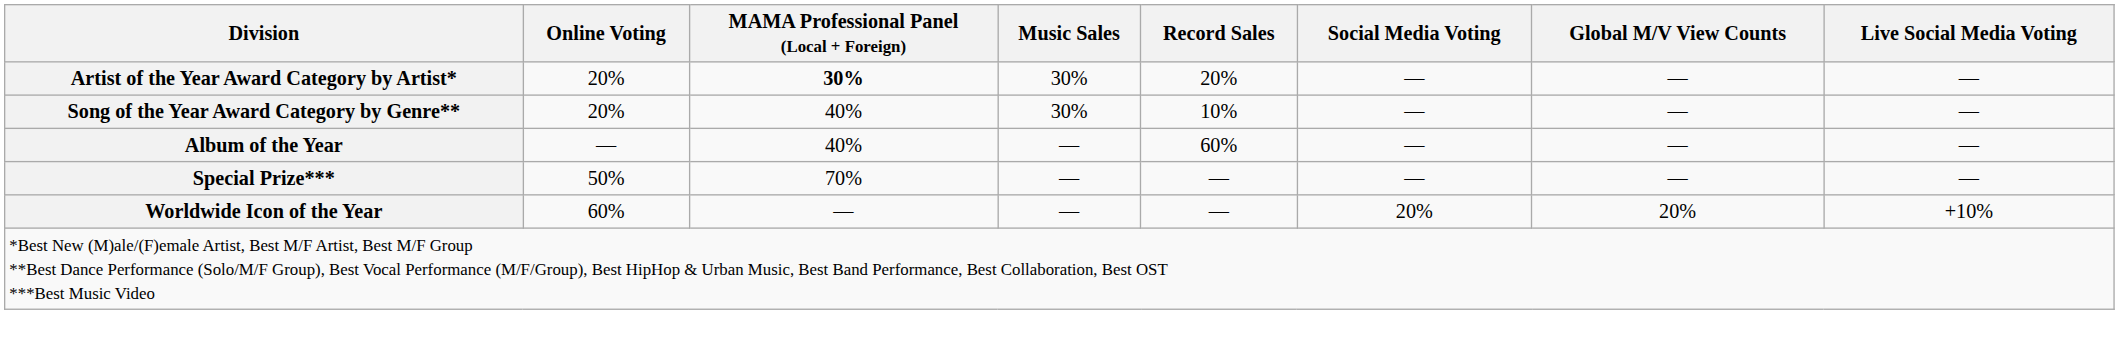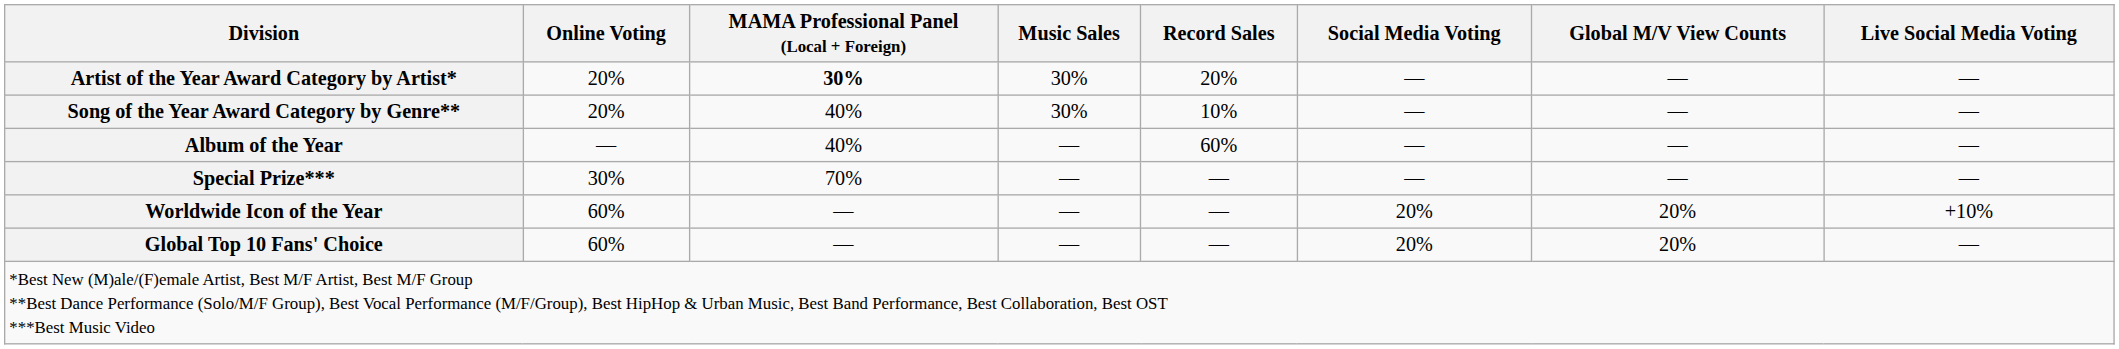Special Prize*** | Online Voting: 50% -> 30%
+ row: Global Top 10 Fans' Choice | 60% | — | — | — | 20% | 20% | —
